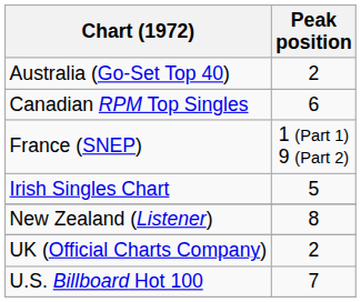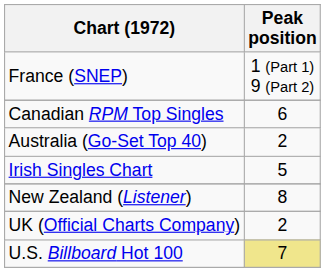rows swapped: Australia (Go-Set Top 40) <-> France (SNEP)
U.S. Billboard Hot 100 | Peak position: no background -> khaki background
